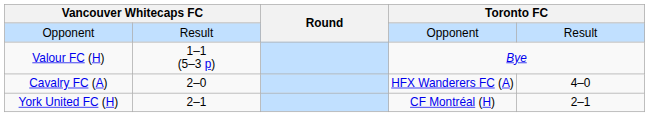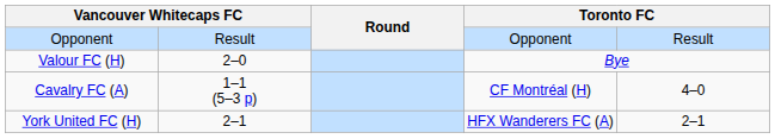Valour FC (H) | column 2: 1–1 (5–3 p) -> 2–0
Cavalry FC (A) | column 2: 2–0 -> 1–1 (5–3 p)
Cavalry FC (A) | column 4: HFX Wanderers FC (A) -> CF Montréal (H)
York United FC (H) | column 4: CF Montréal (H) -> HFX Wanderers FC (A)
